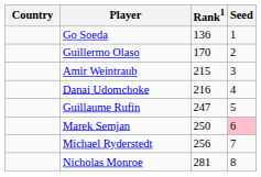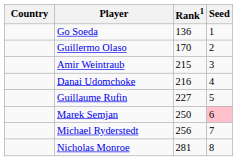Guillaume Rufin | Rank1: 247 -> 227
